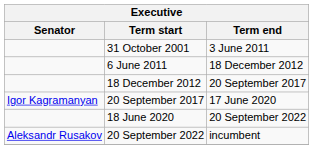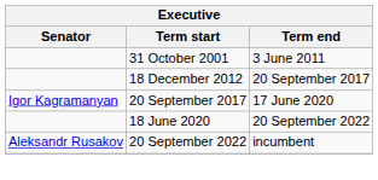- row: 6 June 2011 | 18 December 2012
